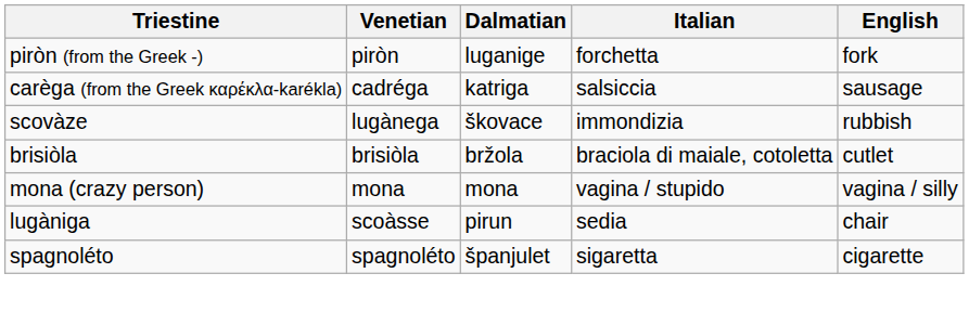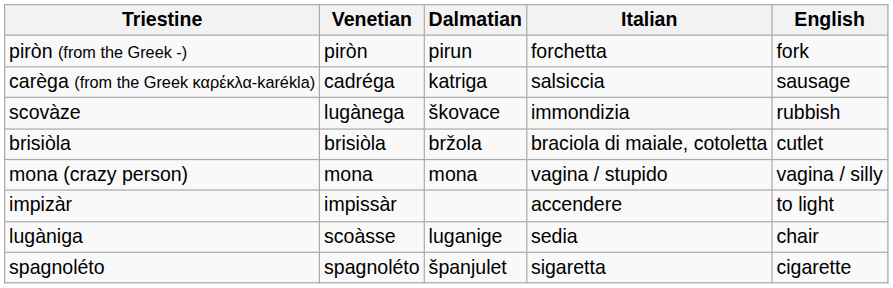piròn (from the Greek -) | Dalmatian: luganige -> pirun
+ row: impizàr | impissàr | accendere | to light
lugàniga | Dalmatian: pirun -> luganige
